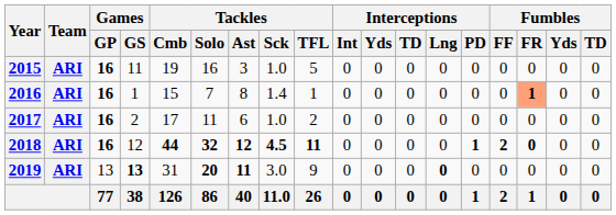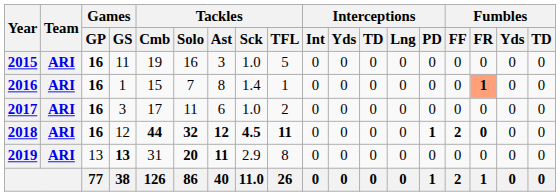2017 | Games / GS: 2 -> 3
2019 | Tackles / Sck: 3.0 -> 2.9
2019 | Tackles / TFL: 9 -> 8
2019 | Interceptions / Lng: bold -> normal
